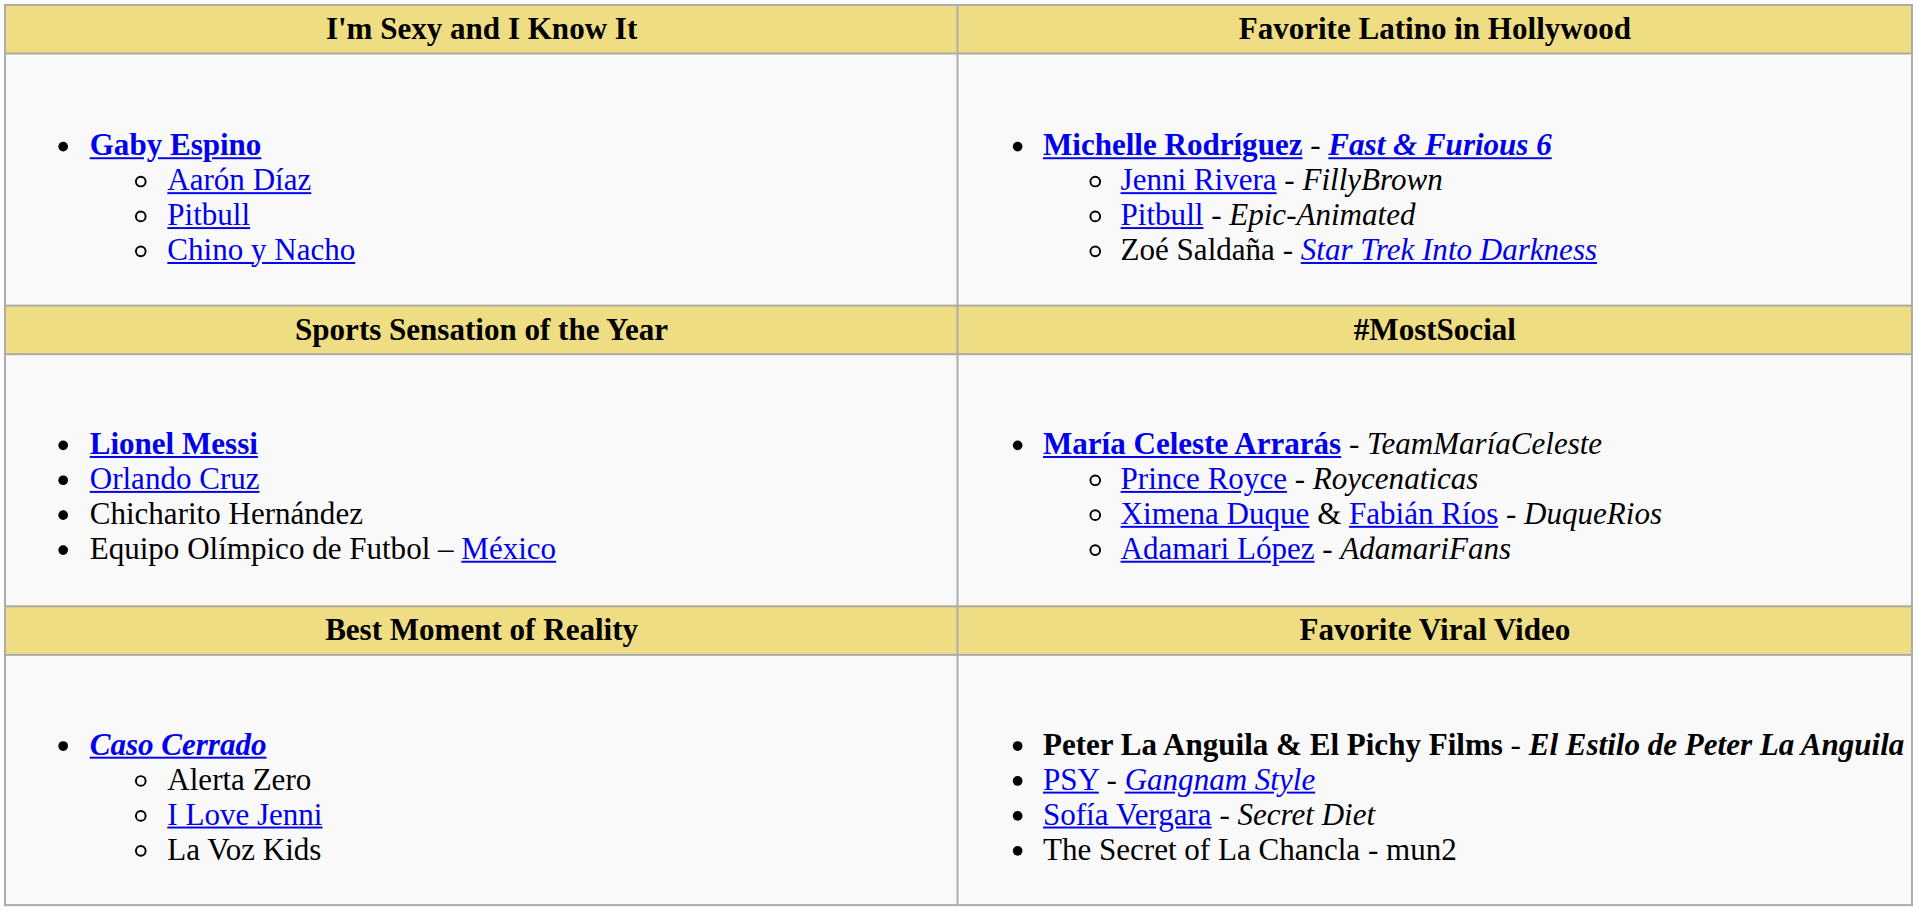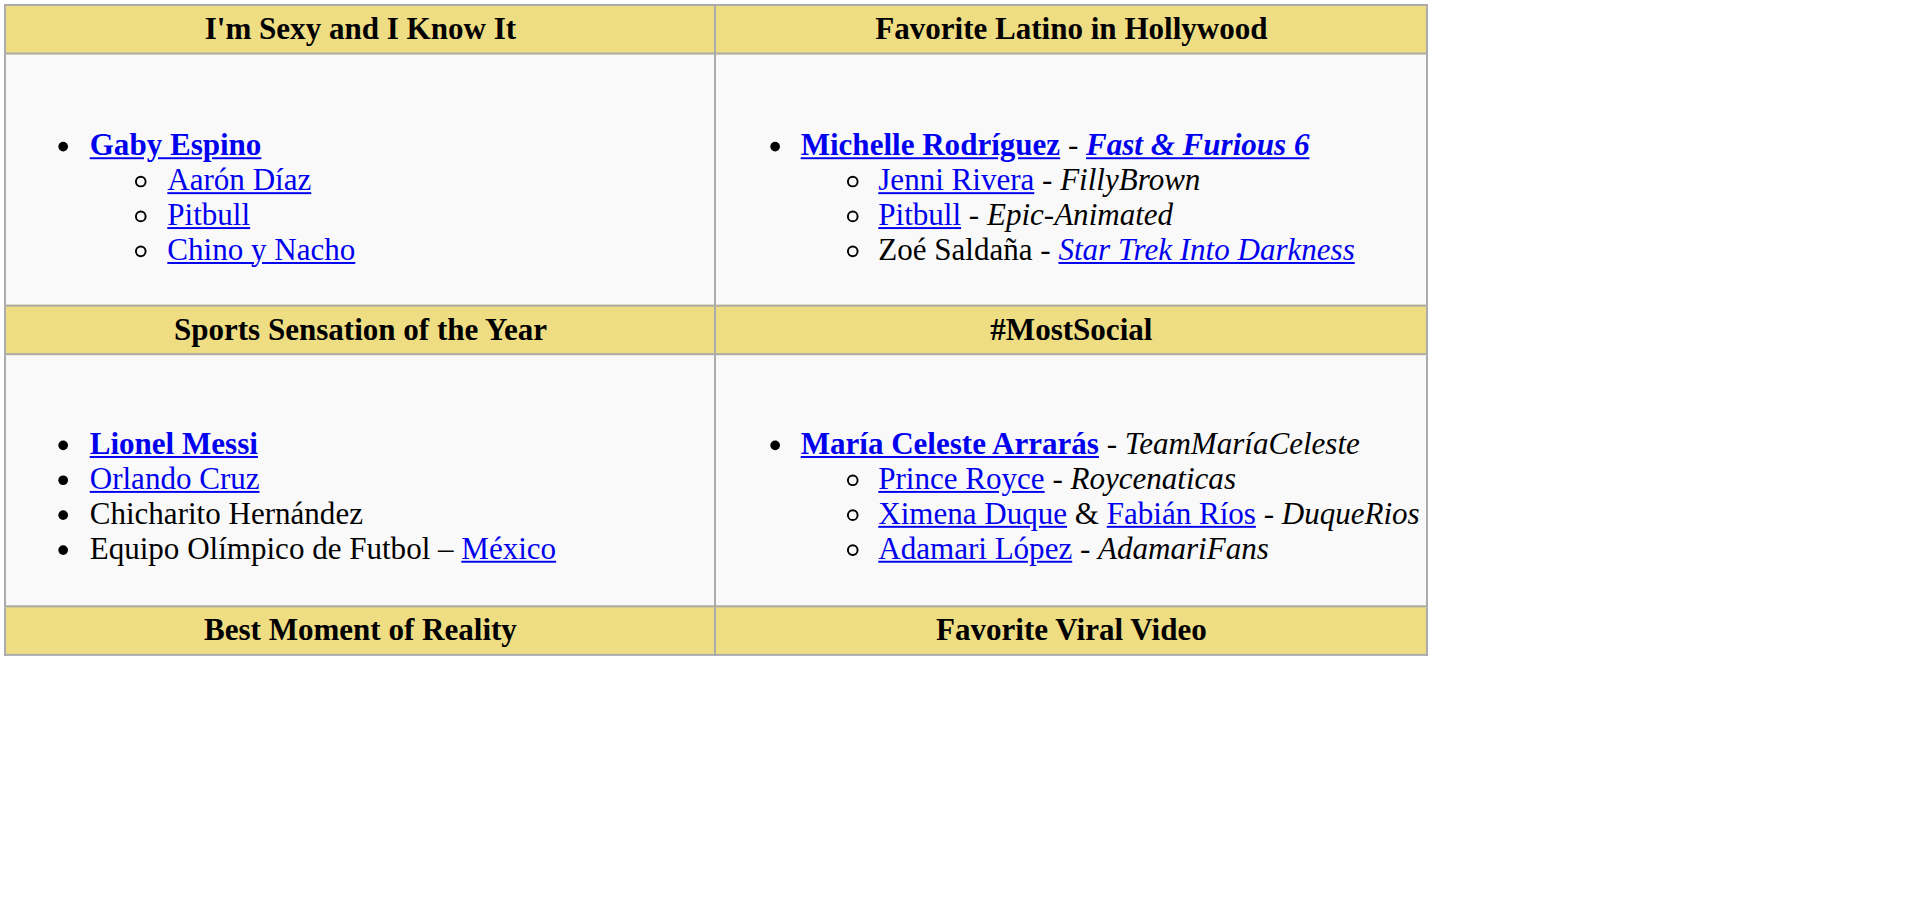- row: Caso Cerrado Alerta Zero I Love Jenni La Voz Kids | Peter La Anguila & El Pichy Films - El Estilo de Peter La Anguila PSY - Gangnam Style Sofía Vergara - Secret Diet The Secret of La Chancla - mun2
